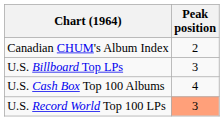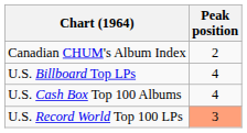U.S. Billboard Top LPs | Peak position: 3 -> 4
